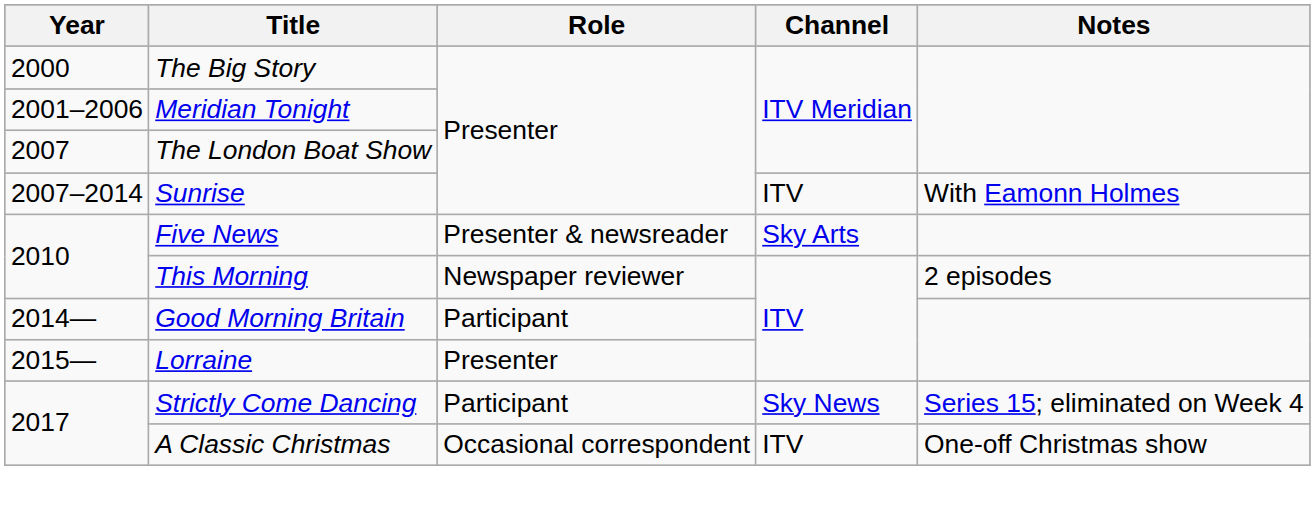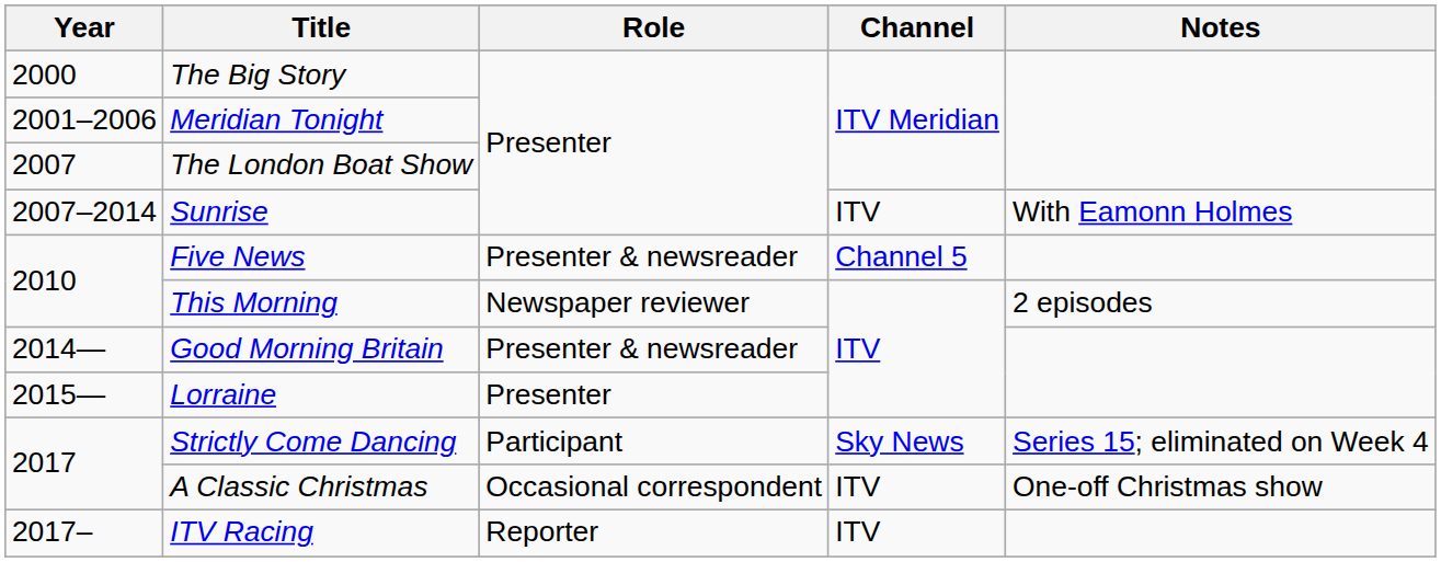Five News | Channel: Sky Arts -> Channel 5
Good Morning Britain | Role: Participant -> Presenter & newsreader
+ row: 2017– | ITV Racing | Reporter | ITV
